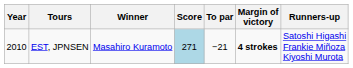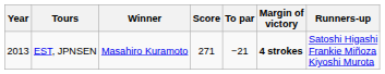EST, JPNSEN | Year: 2010 -> 2013
EST, JPNSEN | Score: lightblue background -> no background
